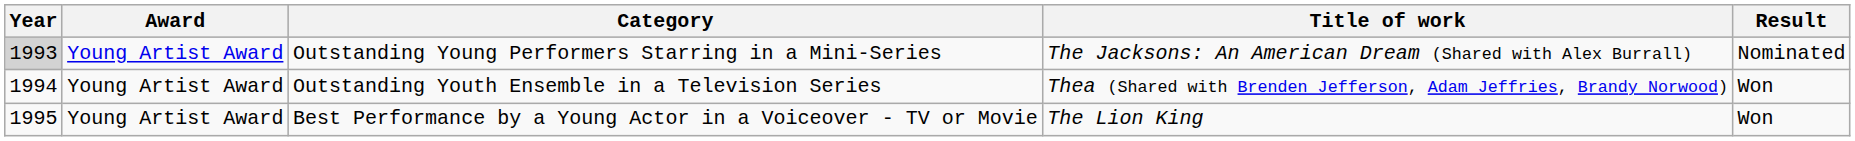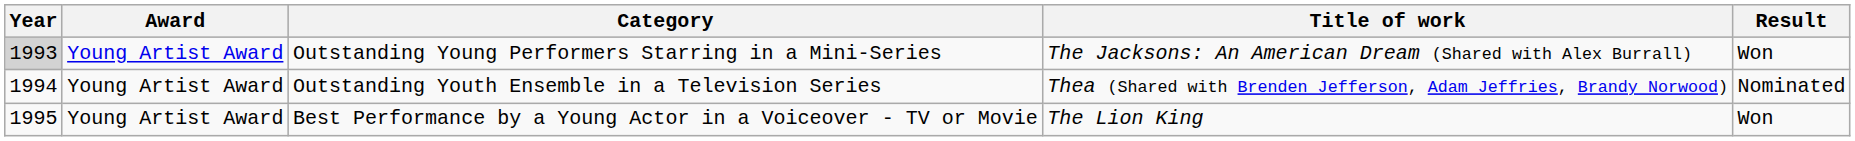Outstanding Young Performers Starring in a Mini-Series | Result: Nominated -> Won
Outstanding Youth Ensemble in a Television Series | Result: Won -> Nominated
